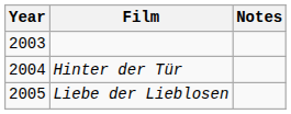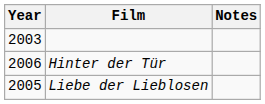Hinter der Tür | Year: 2004 -> 2006
